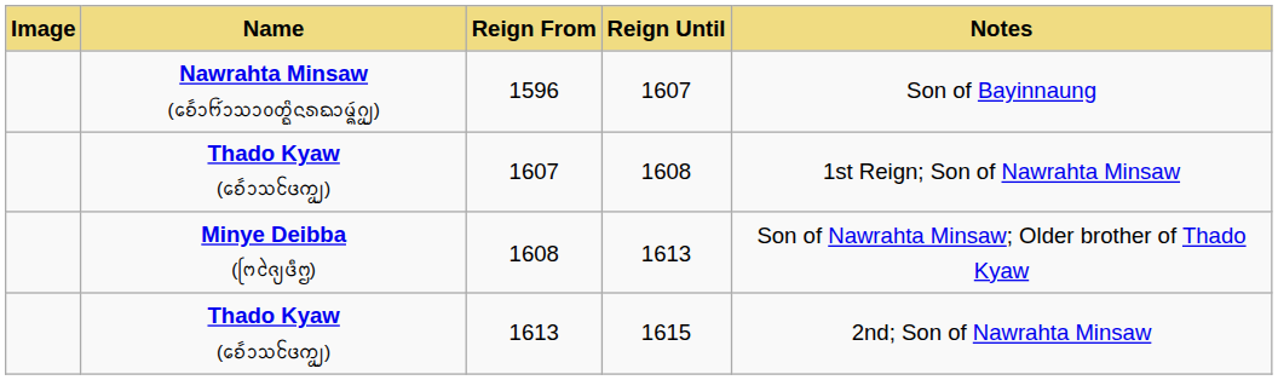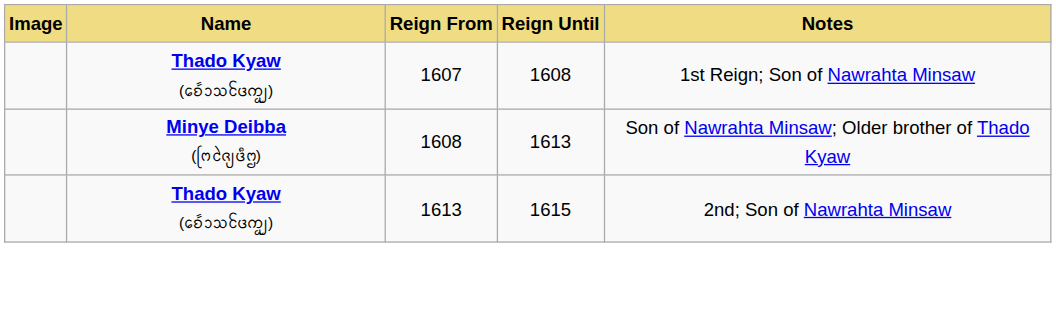- row: Nawrahta Minsaw (ᨧᩮᩢ᩶ᩣᨼ᩶ᩣᩈᩣᩅᨲ᩠ᨳᩦᨶᩁᨳᩣᨾᩢ᩠ᨦᨣᩬ᩠ᨿ) | 1596 | 1607 | Son of Bayinnaung
